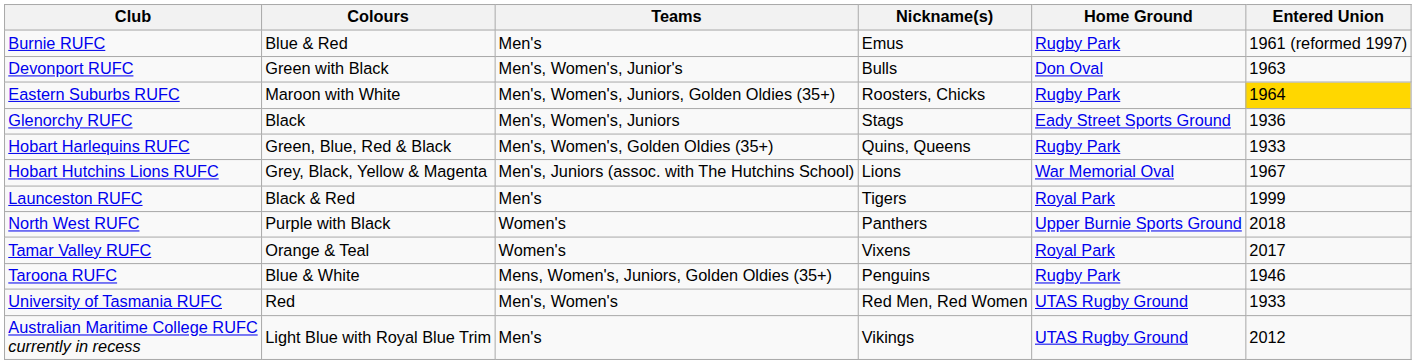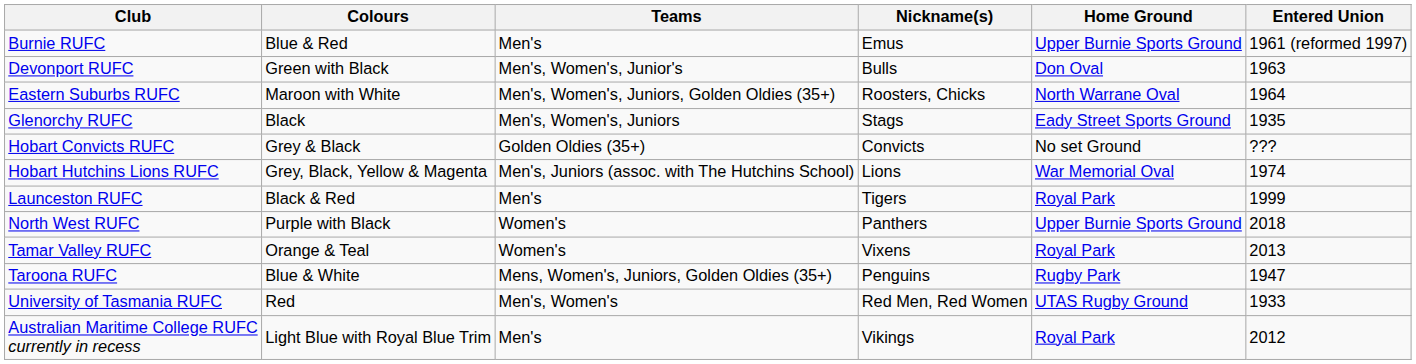Burnie RUFC | Home Ground: Rugby Park -> Upper Burnie Sports Ground
Eastern Suburbs RUFC | Home Ground: Rugby Park -> North Warrane Oval
Eastern Suburbs RUFC | Entered Union: gold background -> no background
Glenorchy RUFC | Entered Union: 1936 -> 1935
+ row: Hobart Convicts RUFC | Grey & Black | Golden Oldies (35+) | Convicts | No set Ground | ???
- row: Hobart Harlequins RUFC | Green, Blue, Red & Black | Men's, Women's, Golden Oldies (35+) | Quins, Queens | Rugby Park | 1933
Hobart Hutchins Lions RUFC | Entered Union: 1967 -> 1974
Tamar Valley RUFC | Entered Union: 2017 -> 2013
Taroona RUFC | Entered Union: 1946 -> 1947
Australian Maritime College RUFC currently in recess | Home Ground: UTAS Rugby Ground -> Royal Park
